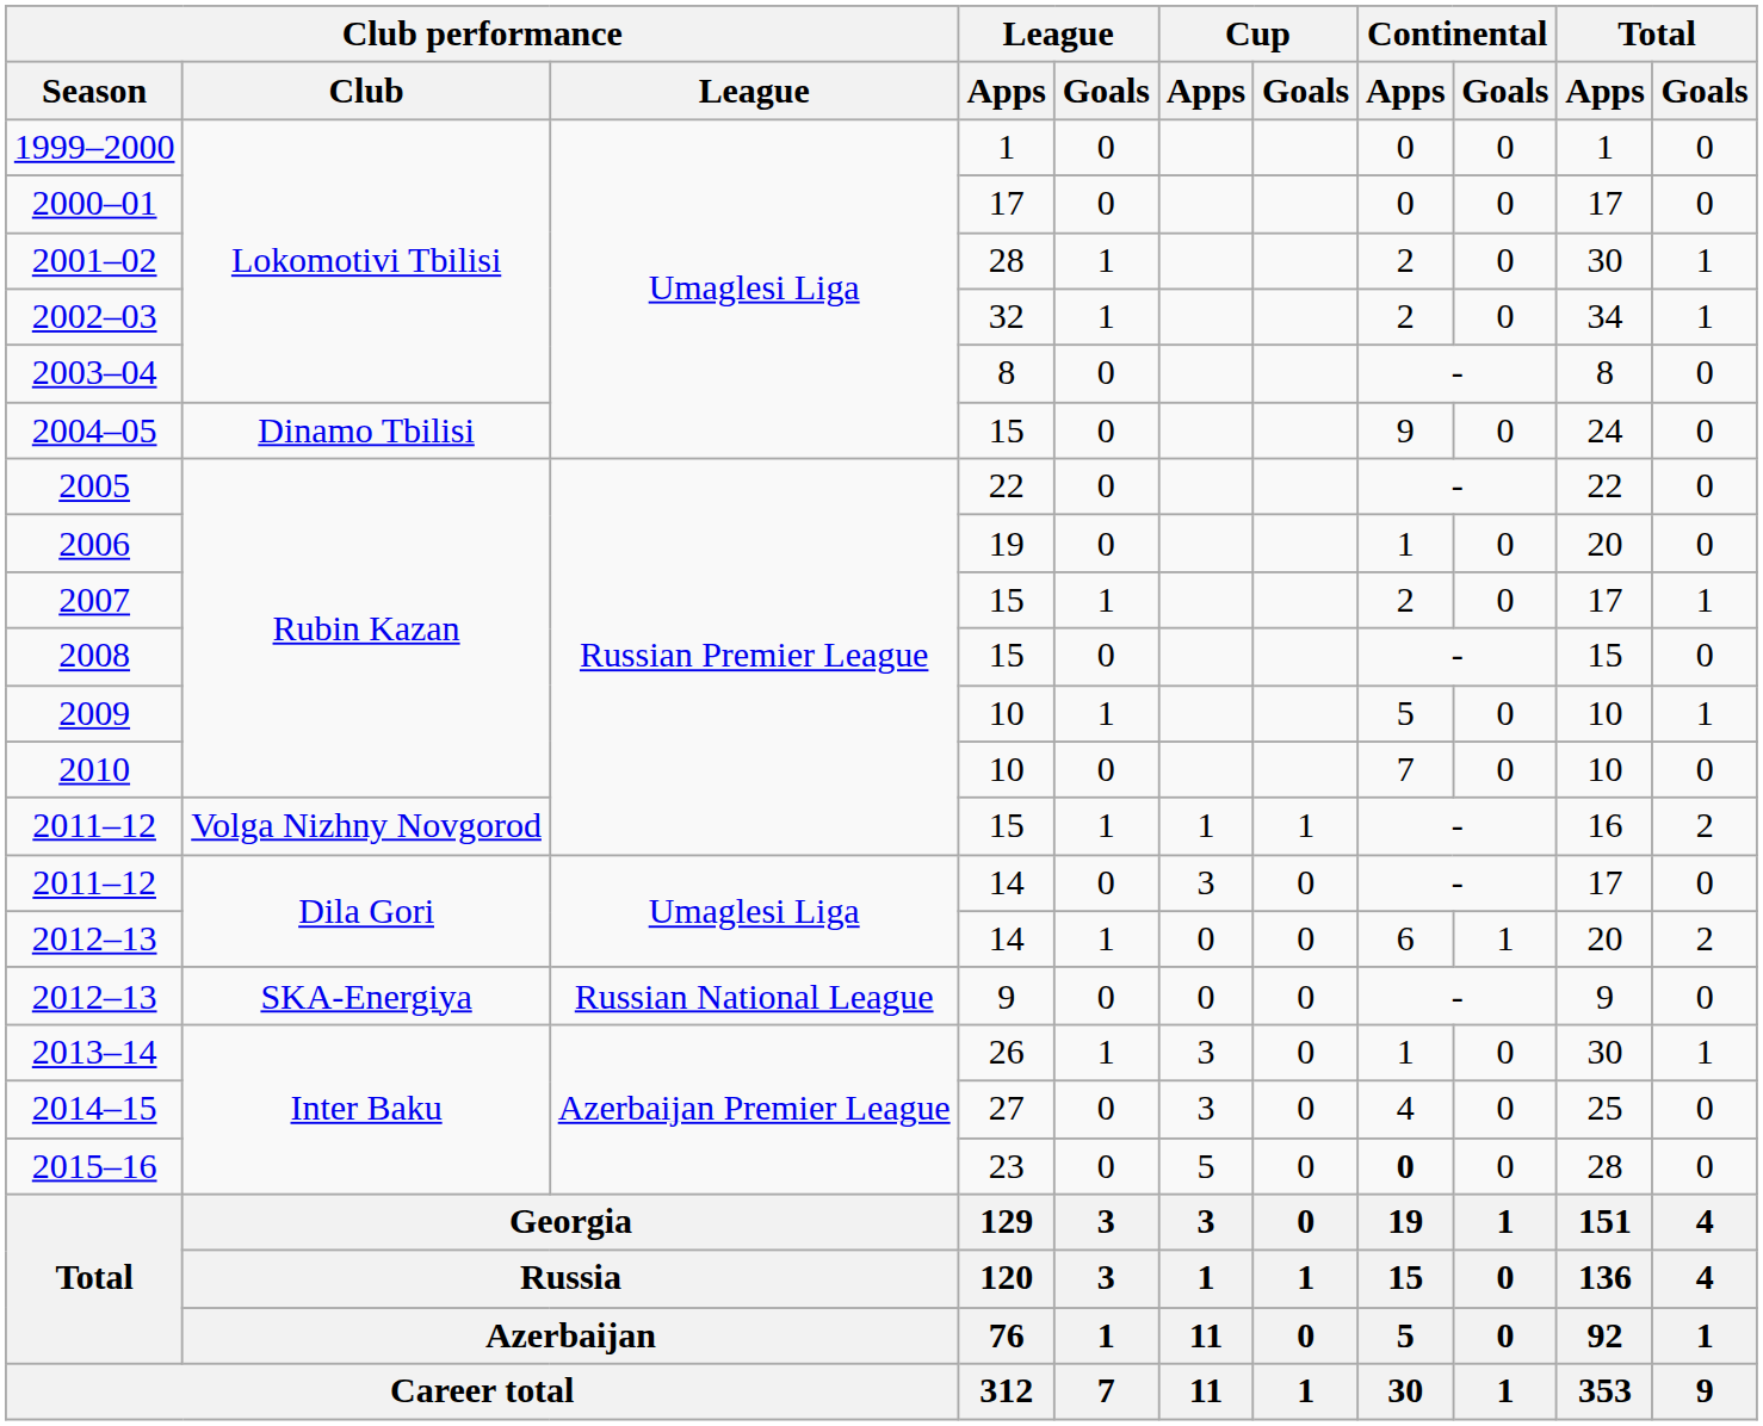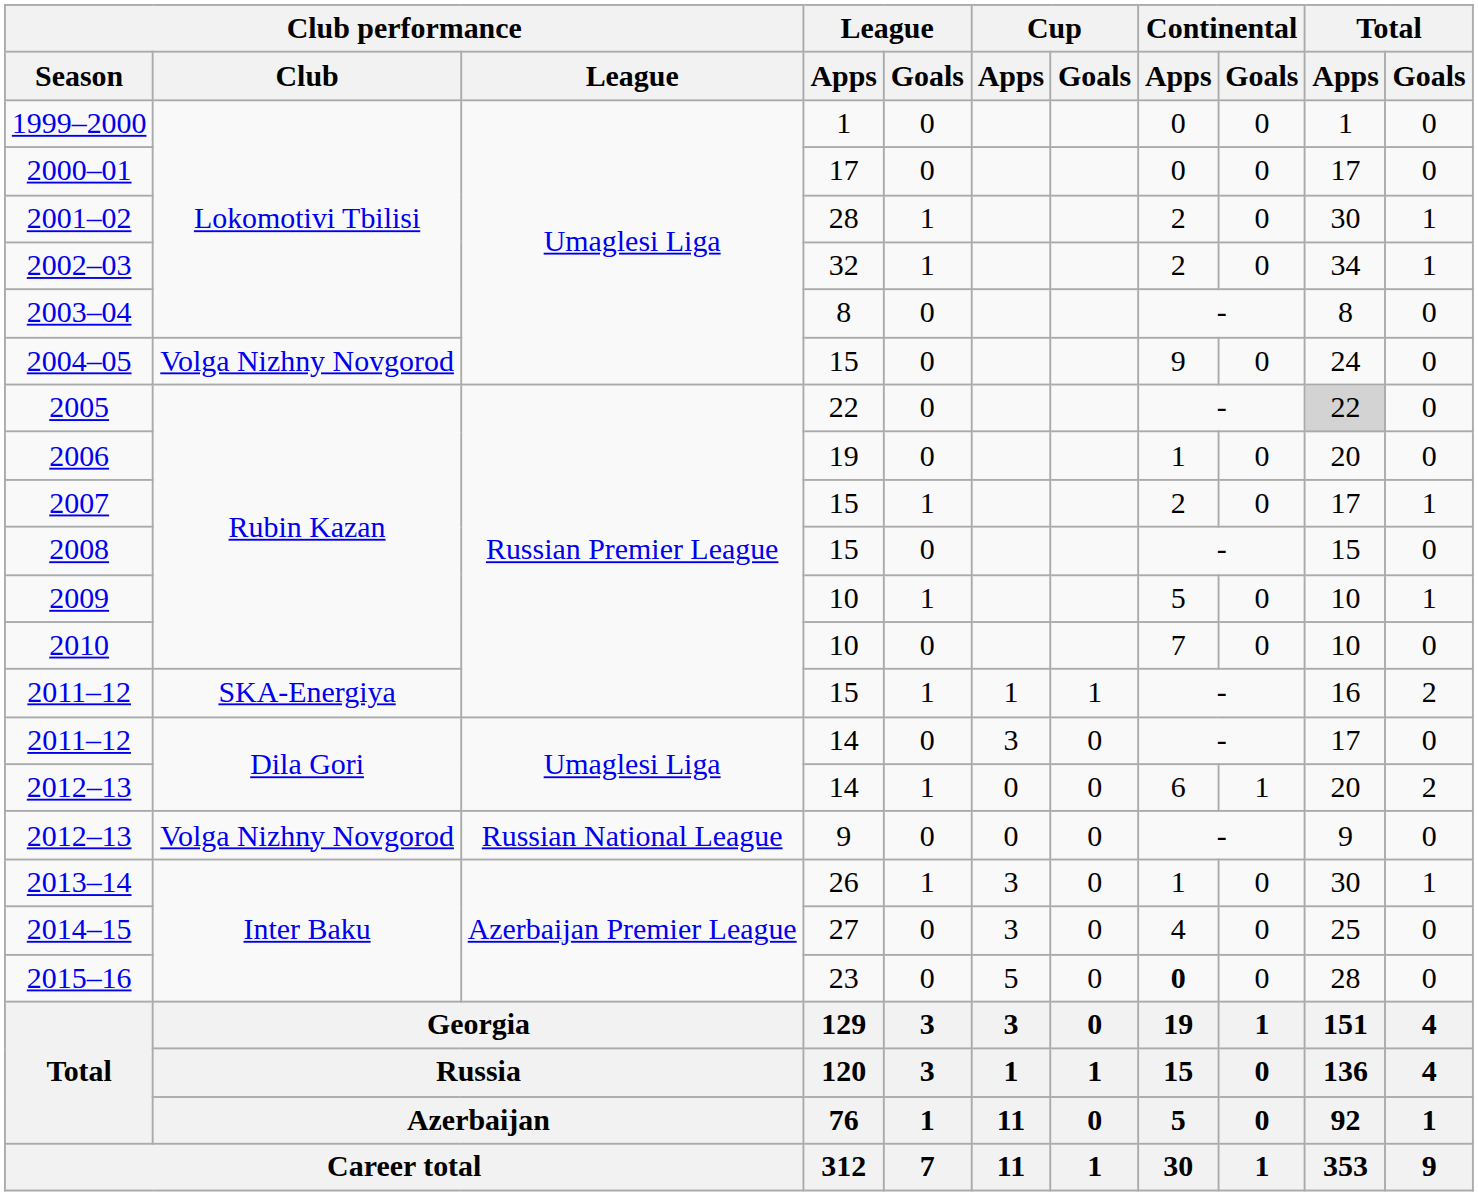2004–05 | Club performance / Club: Dinamo Tbilisi -> Volga Nizhny Novgorod
2005 | Total / Apps: no background -> lightgrey background
2011–12 / 15 | Club performance / Club: Volga Nizhny Novgorod -> SKA-Energiya
2012–13 / 9 | Club performance / Club: SKA-Energiya -> Volga Nizhny Novgorod
